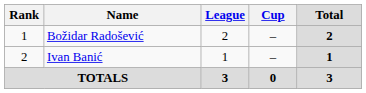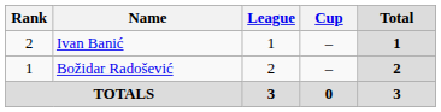rows swapped: Božidar Radošević <-> Ivan Banić
